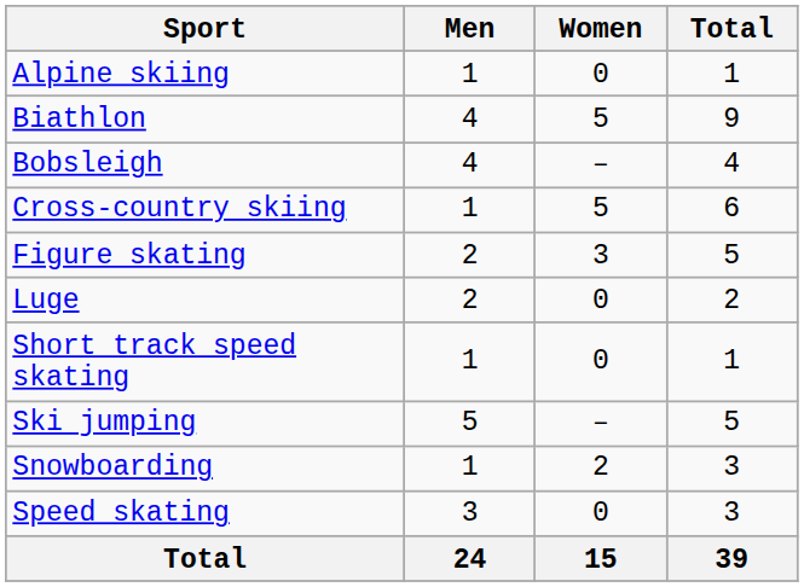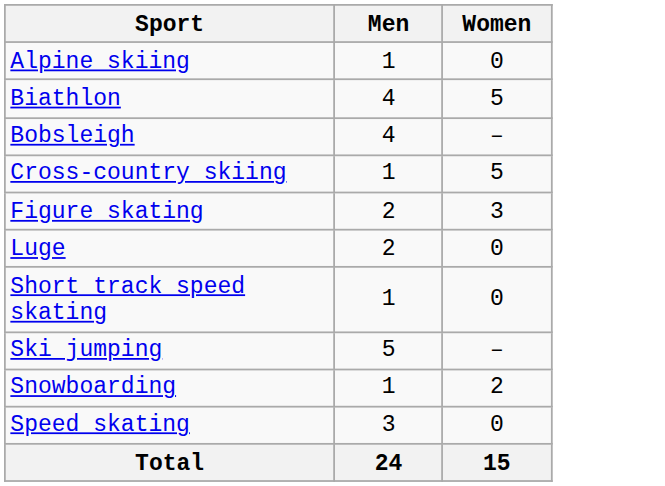- column: Total | 1 | 9 | 4 | 6 | 5 | 2 | 1 | 5 | 3 | 3 | 39
